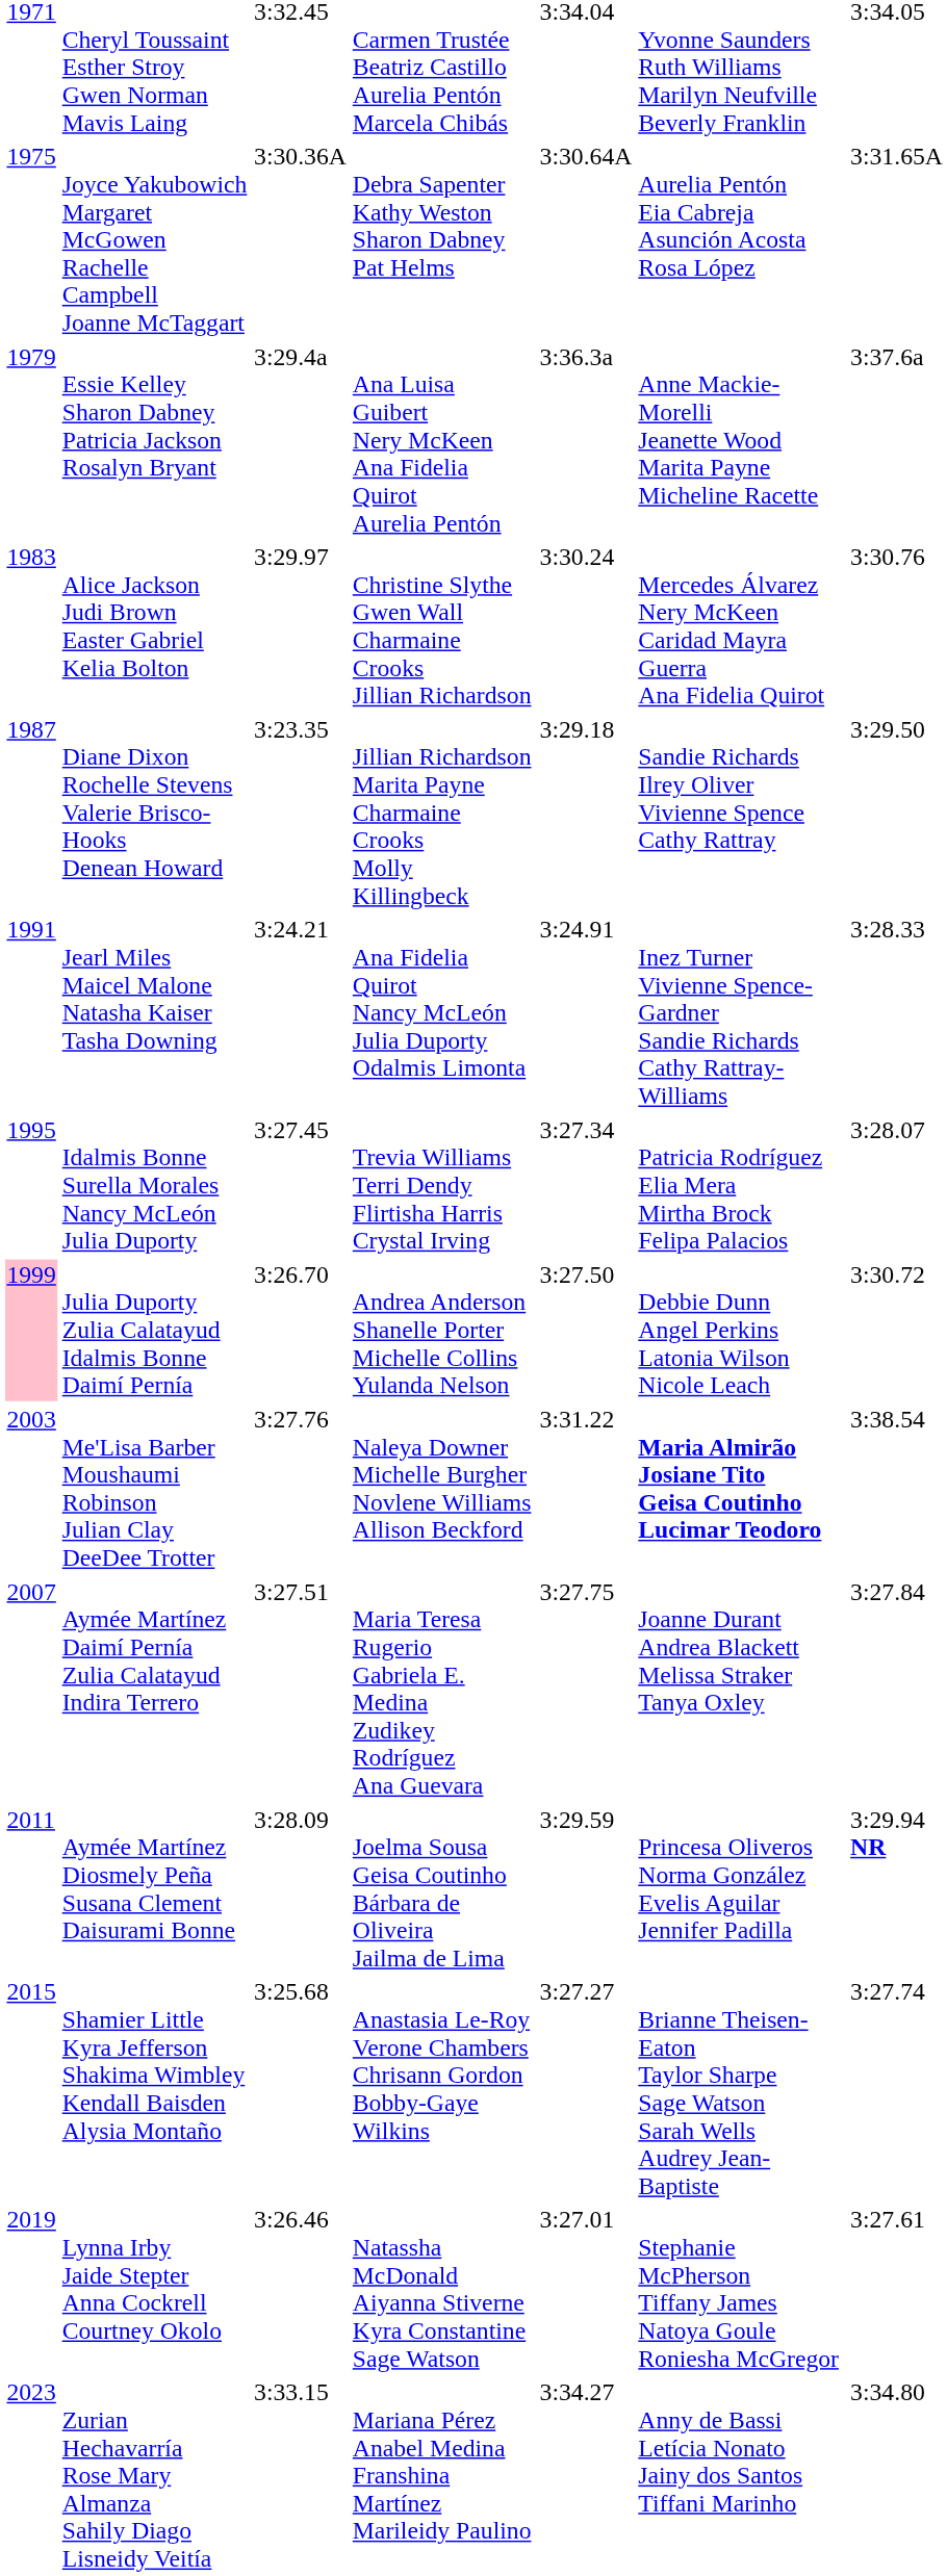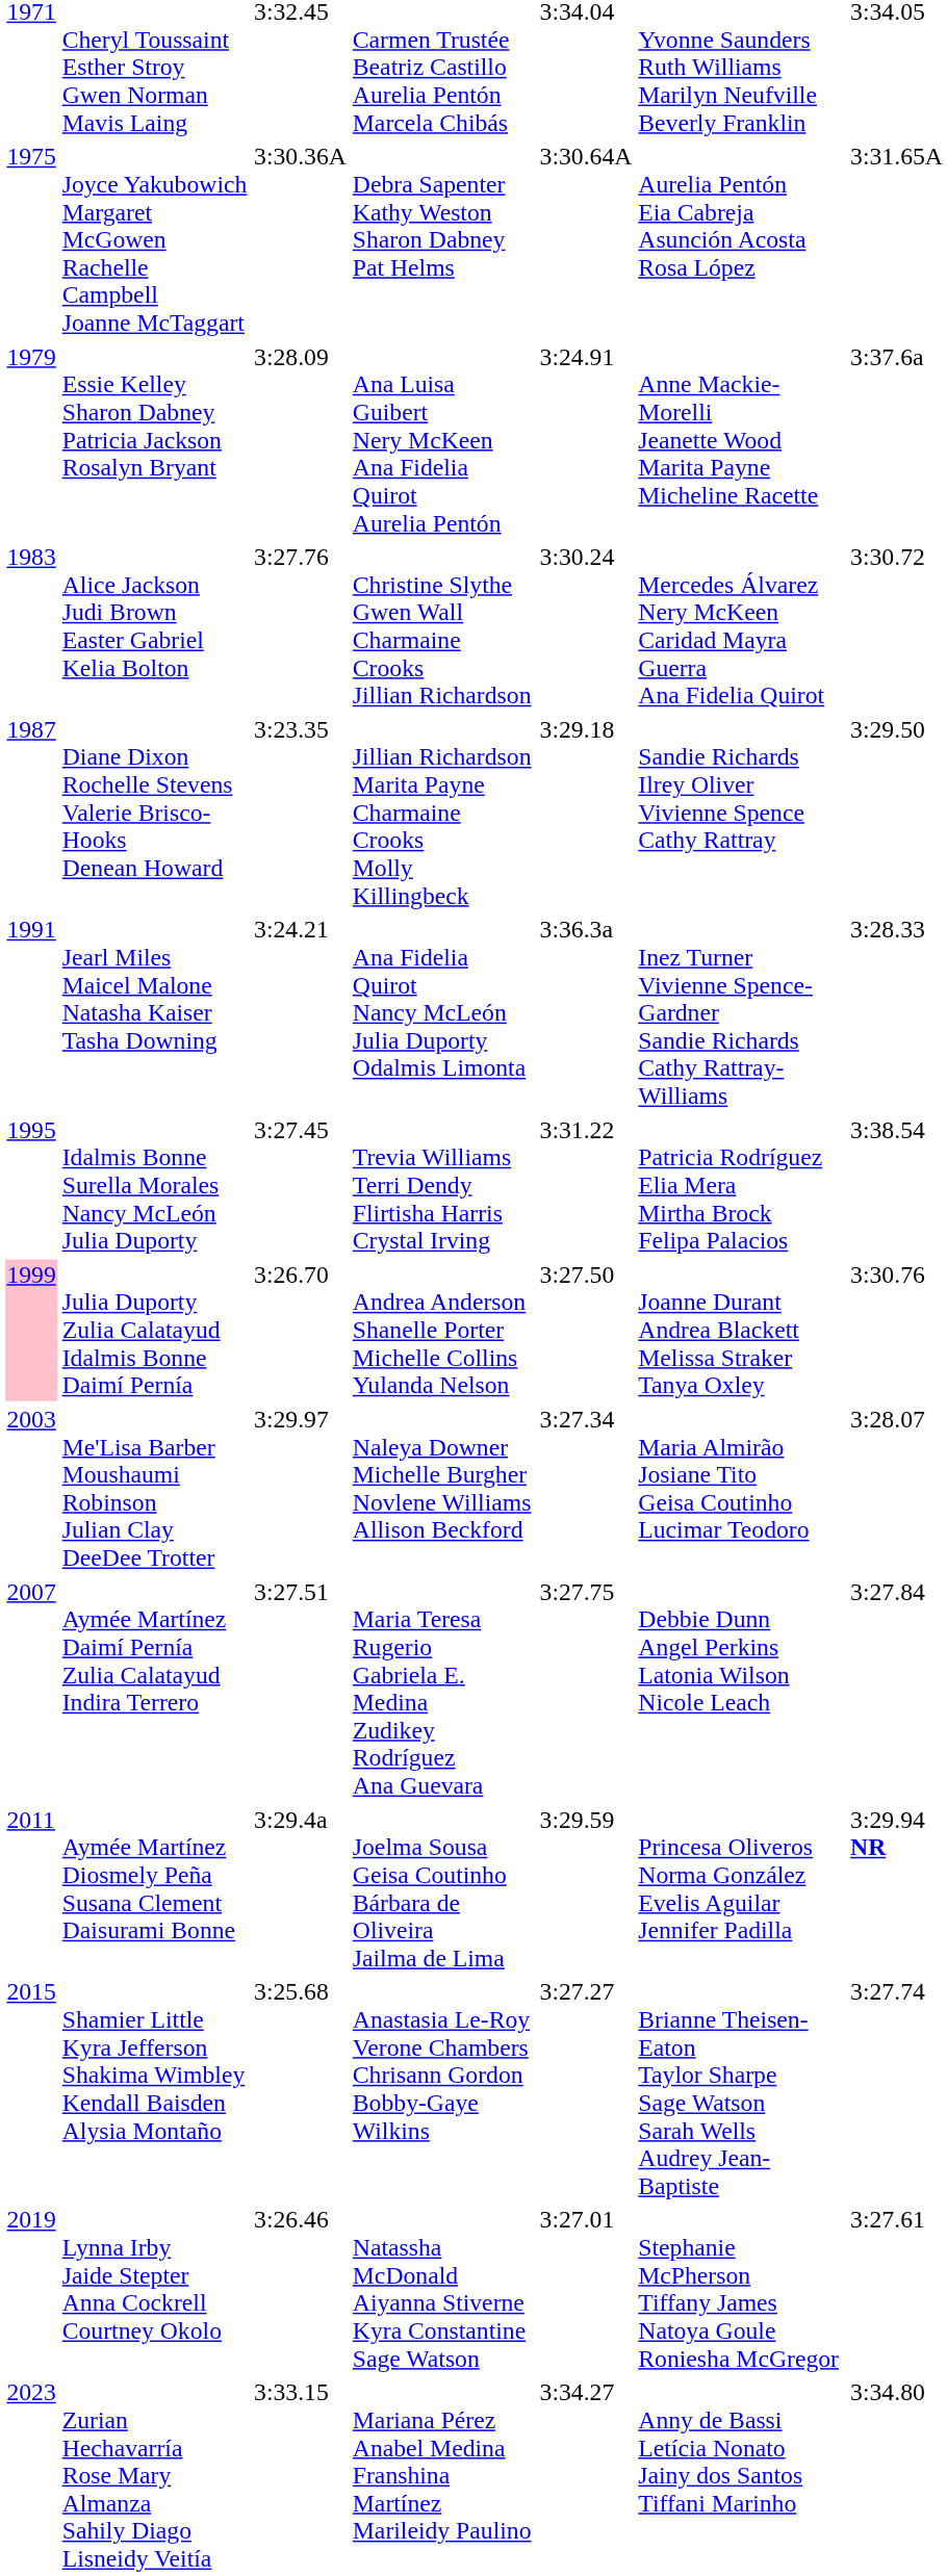Essie Kelley Sharon Dabney Patricia Jackson Rosalyn Bryant | column 3: 3:29.4a -> 3:28.09
Essie Kelley Sharon Dabney Patricia Jackson Rosalyn Bryant | column 5: 3:36.3a -> 3:24.91
Alice Jackson Judi Brown Easter Gabriel Kelia Bolton | column 3: 3:29.97 -> 3:27.76
Alice Jackson Judi Brown Easter Gabriel Kelia Bolton | column 7: 3:30.76 -> 3:30.72
Jearl Miles Maicel Malone Natasha Kaiser Tasha Downing | column 5: 3:24.91 -> 3:36.3a
Idalmis Bonne Surella Morales Nancy McLeón Julia Duporty | column 5: 3:27.34 -> 3:31.22
Idalmis Bonne Surella Morales Nancy McLeón Julia Duporty | column 7: 3:28.07 -> 3:38.54
Julia Duporty Zulia Calatayud Idalmis Bonne Daimí Pernía | column 6: Debbie Dunn Angel Perkins Latonia Wilson Nicole Leach -> Joanne Durant Andrea Blackett Melissa Straker Tanya Oxley
Julia Duporty Zulia Calatayud Idalmis Bonne Daimí Pernía | column 7: 3:30.72 -> 3:30.76
Me'Lisa Barber Moushaumi Robinson Julian Clay DeeDee Trotter | column 3: 3:27.76 -> 3:29.97
Me'Lisa Barber Moushaumi Robinson Julian Clay DeeDee Trotter | column 5: 3:31.22 -> 3:27.34
Me'Lisa Barber Moushaumi Robinson Julian Clay DeeDee Trotter | column 6: bold -> normal
Me'Lisa Barber Moushaumi Robinson Julian Clay DeeDee Trotter | column 7: 3:38.54 -> 3:28.07
Aymée Martínez Daimí Pernía Zulia Calatayud Indira Terrero | column 6: Joanne Durant Andrea Blackett Melissa Straker Tanya Oxley -> Debbie Dunn Angel Perkins Latonia Wilson Nicole Leach
Aymée Martínez Diosmely Peña Susana Clement Daisurami Bonne | column 3: 3:28.09 -> 3:29.4a
